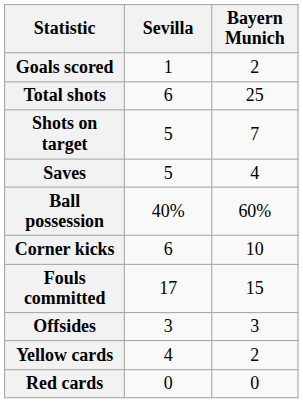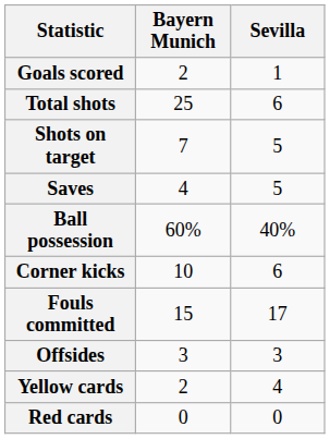columns swapped: Bayern Munich <-> Sevilla
